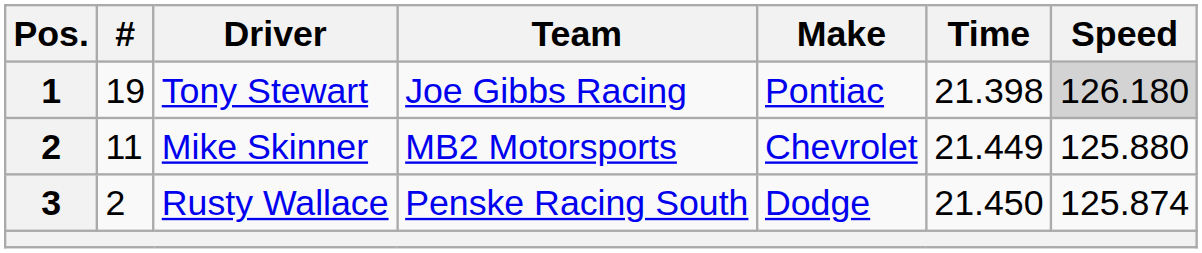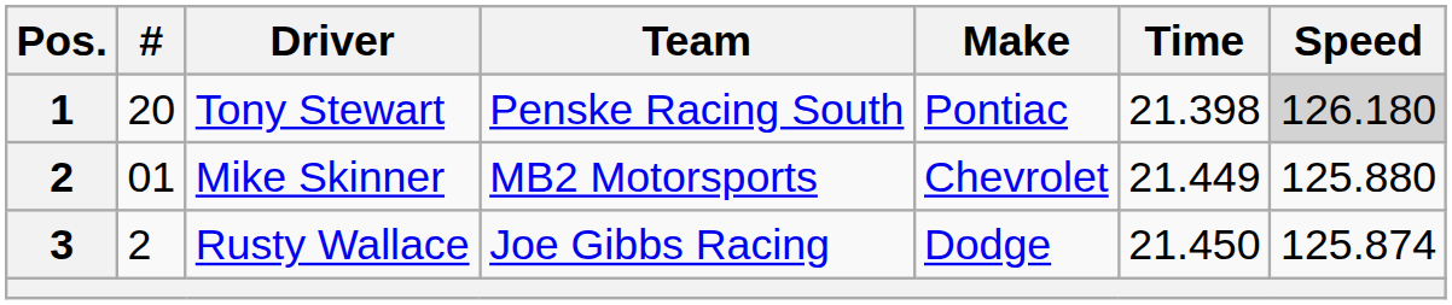Tony Stewart | #: 19 -> 20
Tony Stewart | Team: Joe Gibbs Racing -> Penske Racing South
Mike Skinner | #: 11 -> 01
Rusty Wallace | Team: Penske Racing South -> Joe Gibbs Racing
